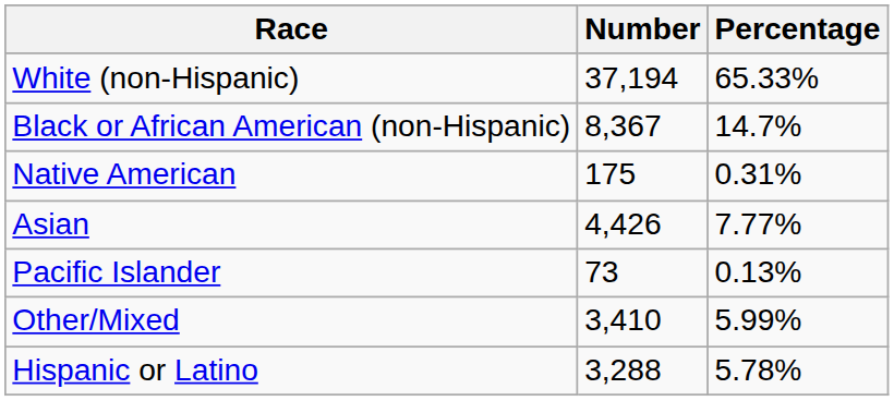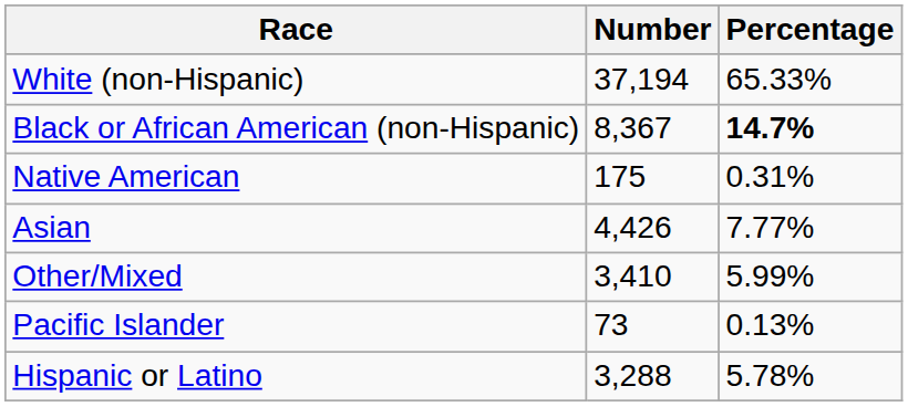Black or African American (non-Hispanic) | Percentage: normal -> bold
rows swapped: Pacific Islander <-> Other/Mixed
